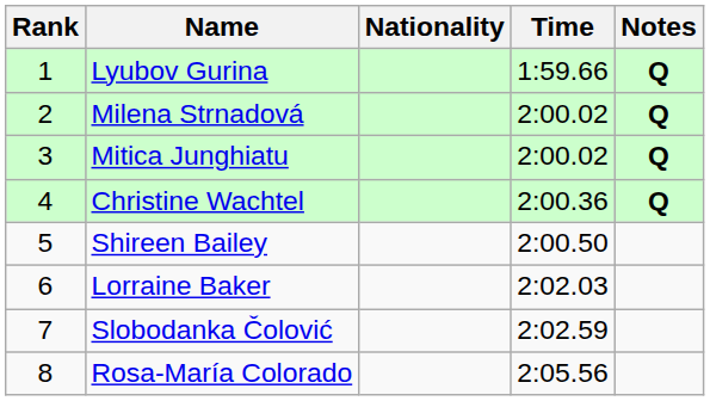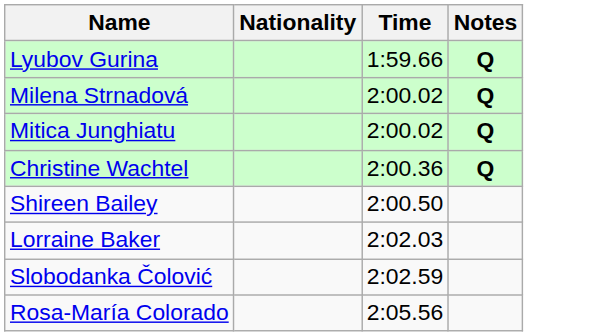- column: Rank | 1 | 2 | 3 | 4 | 5 | 6 | 7 | 8
